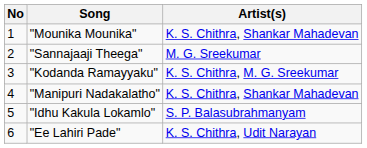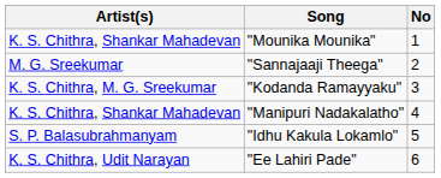columns swapped: No <-> Artist(s)
